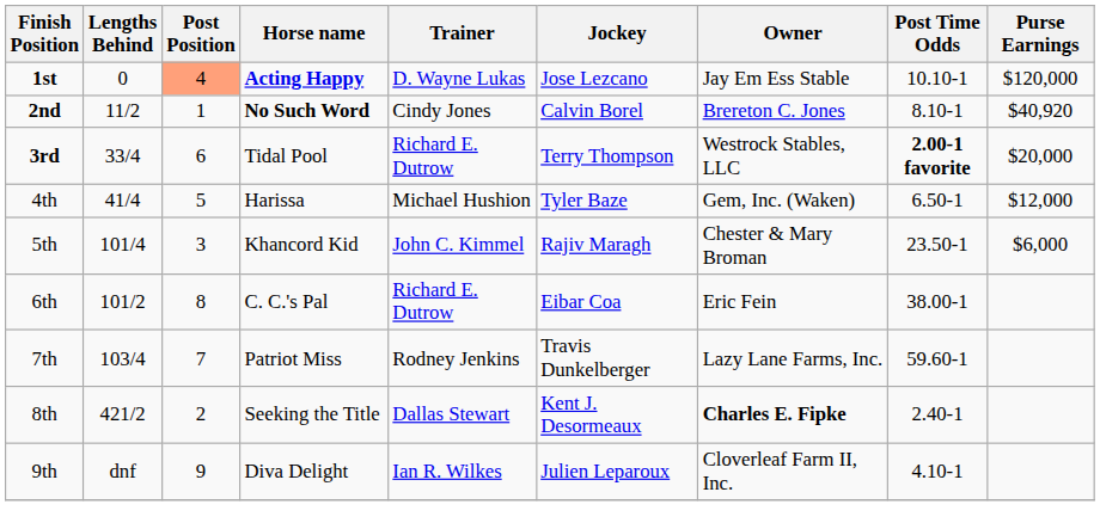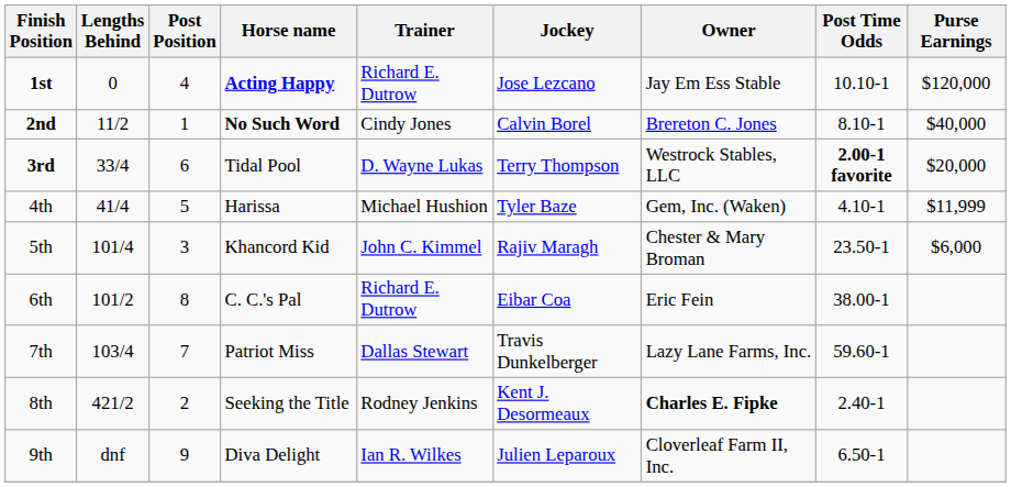1st | Post Position: lightsalmon background -> no background
1st | Trainer: D. Wayne Lukas -> Richard E. Dutrow
2nd | Purse Earnings: $40,920 -> $40,000
3rd | Trainer: Richard E. Dutrow -> D. Wayne Lukas
4th | Post Time Odds: 6.50-1 -> 4.10-1
4th | Purse Earnings: $12,000 -> $11,999
7th | Trainer: Rodney Jenkins -> Dallas Stewart
8th | Trainer: Dallas Stewart -> Rodney Jenkins
9th | Post Time Odds: 4.10-1 -> 6.50-1
